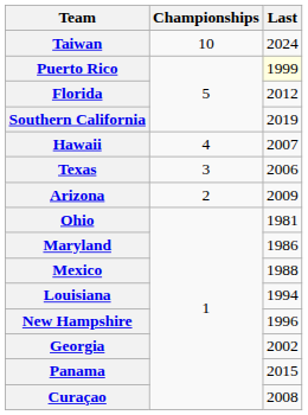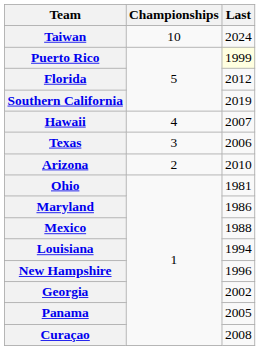Arizona | Last: 2009 -> 2010
Panama | Last: 2015 -> 2005
